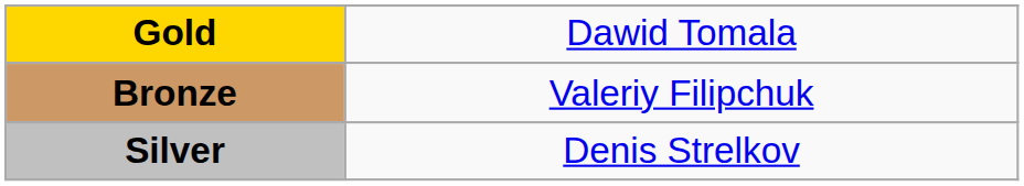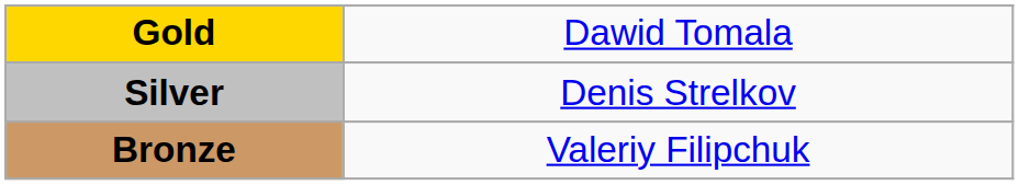rows swapped: Silver <-> Bronze
